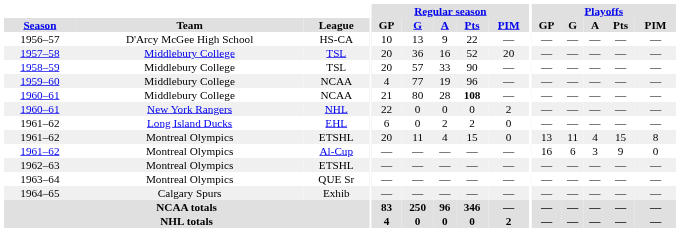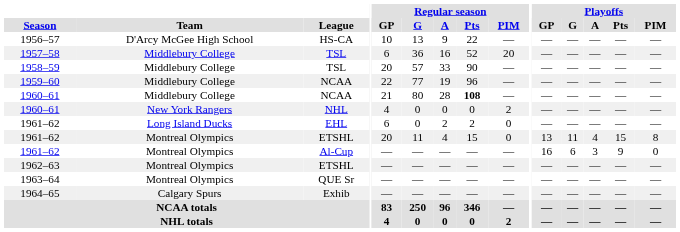1957–58 | Regular season / GP: 20 -> 6
1959–60 | Regular season / GP: 4 -> 22
1960–61 / NHL | Regular season / GP: 22 -> 4
